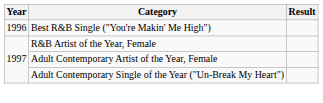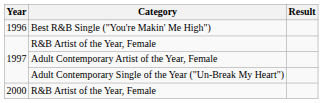+ row: 2000 | R&B Artist of the Year, Female
